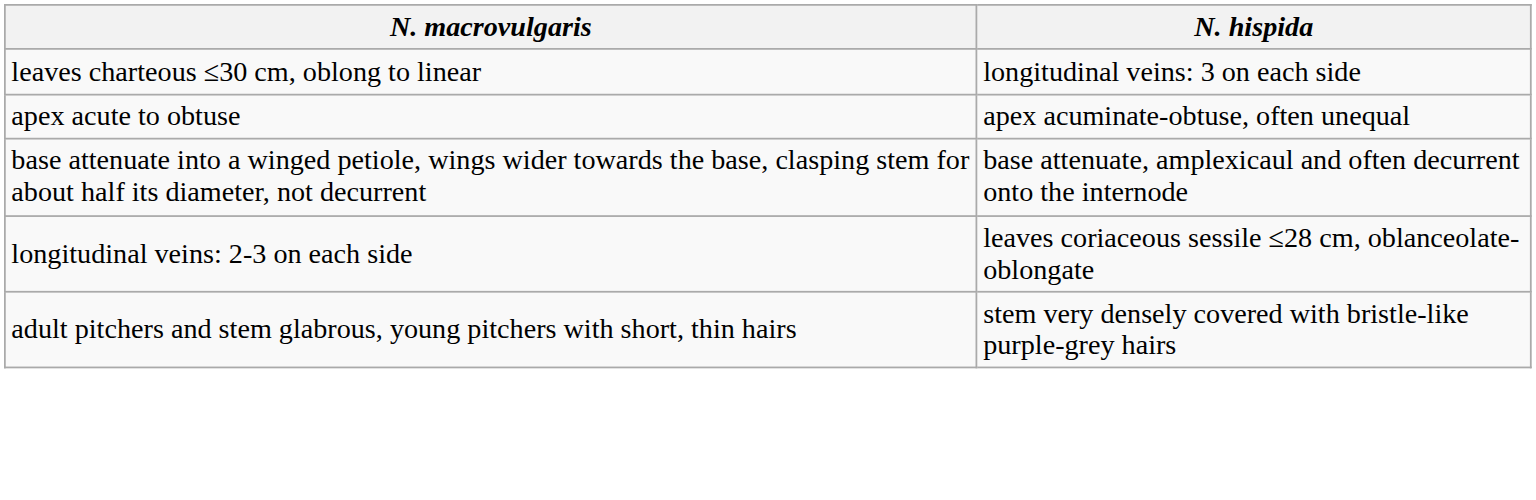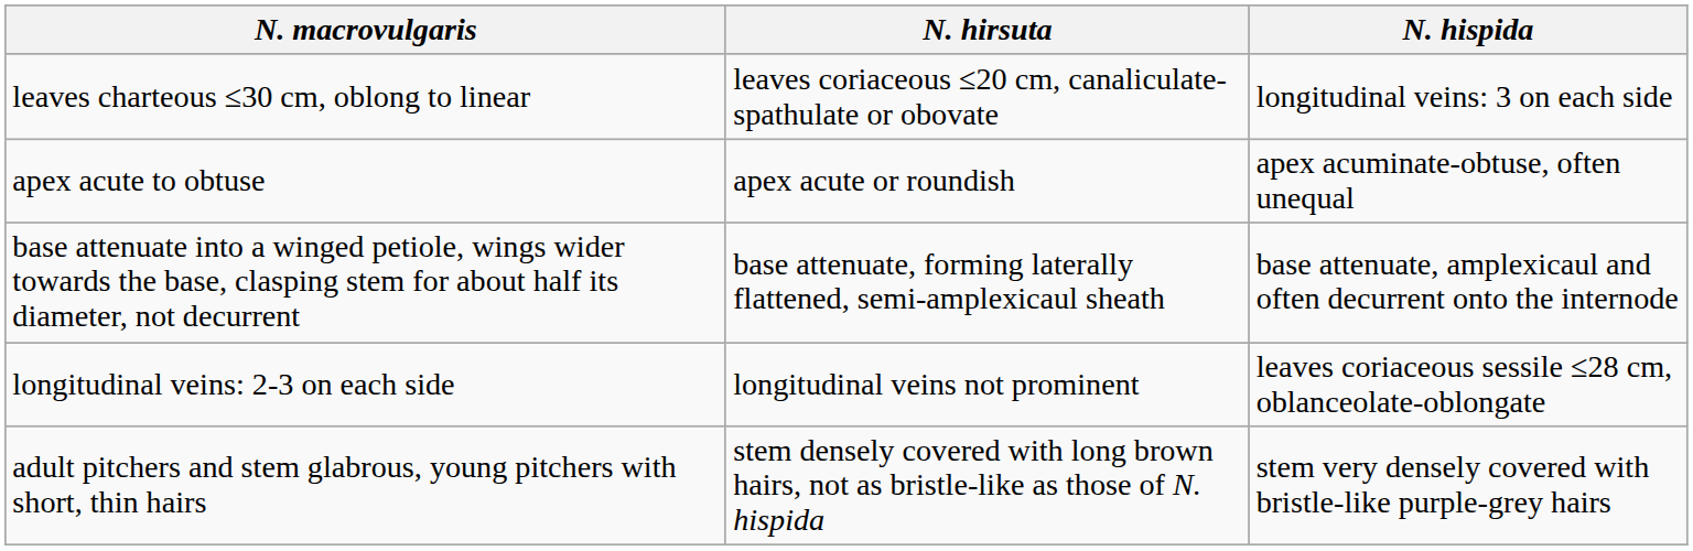+ column: N. hirsuta | leaves coriaceous ≤20 cm, canaliculate-spathulate or obovate | apex acute or roundish | base attenuate, forming laterally flattened, semi-amplexicaul sheath | longitudinal veins not prominent | stem densely covered with long brown hairs, not as bristle-like as those of N. hispida
